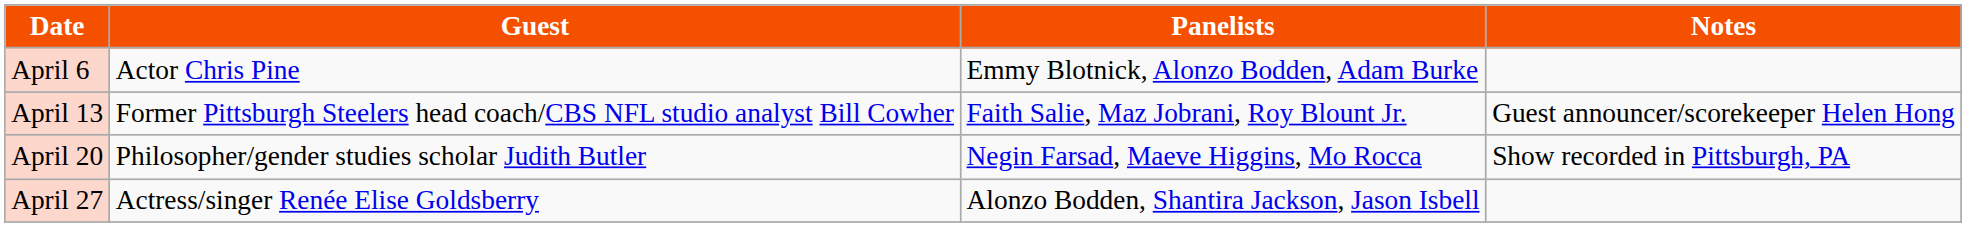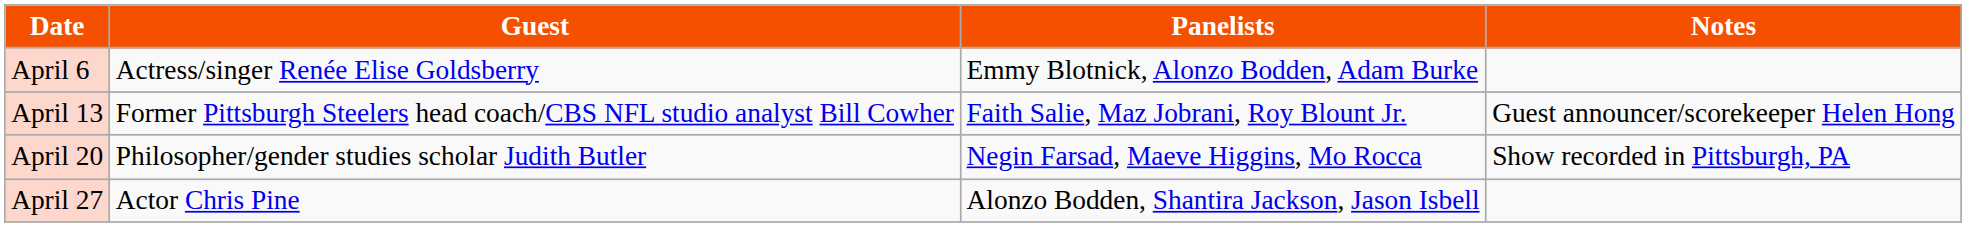April 6 | Guest: Actor Chris Pine -> Actress/singer Renée Elise Goldsberry
April 27 | Guest: Actress/singer Renée Elise Goldsberry -> Actor Chris Pine
